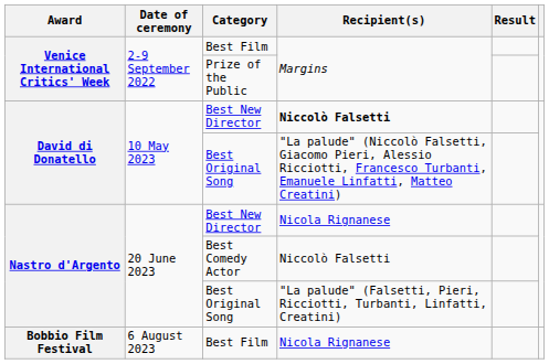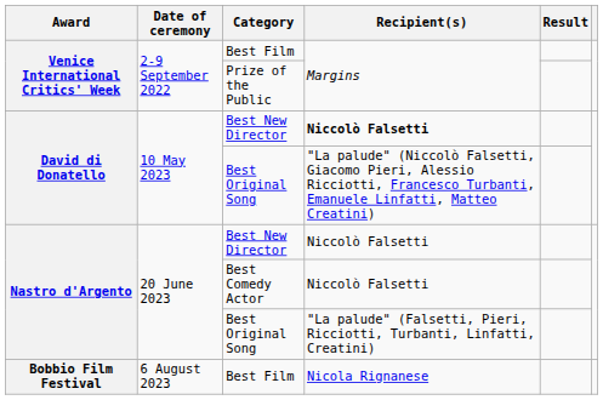Nastro d'Argento / Best New Director | Recipient(s): Nicola Rignanese -> Niccolò Falsetti
